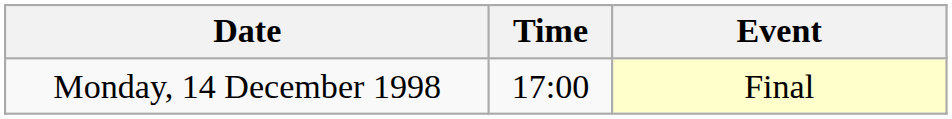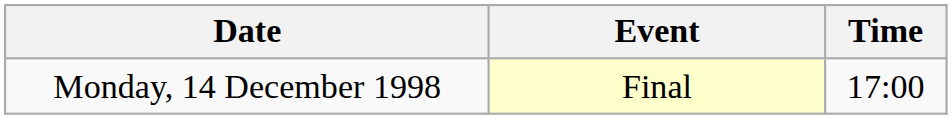columns swapped: Time <-> Event
